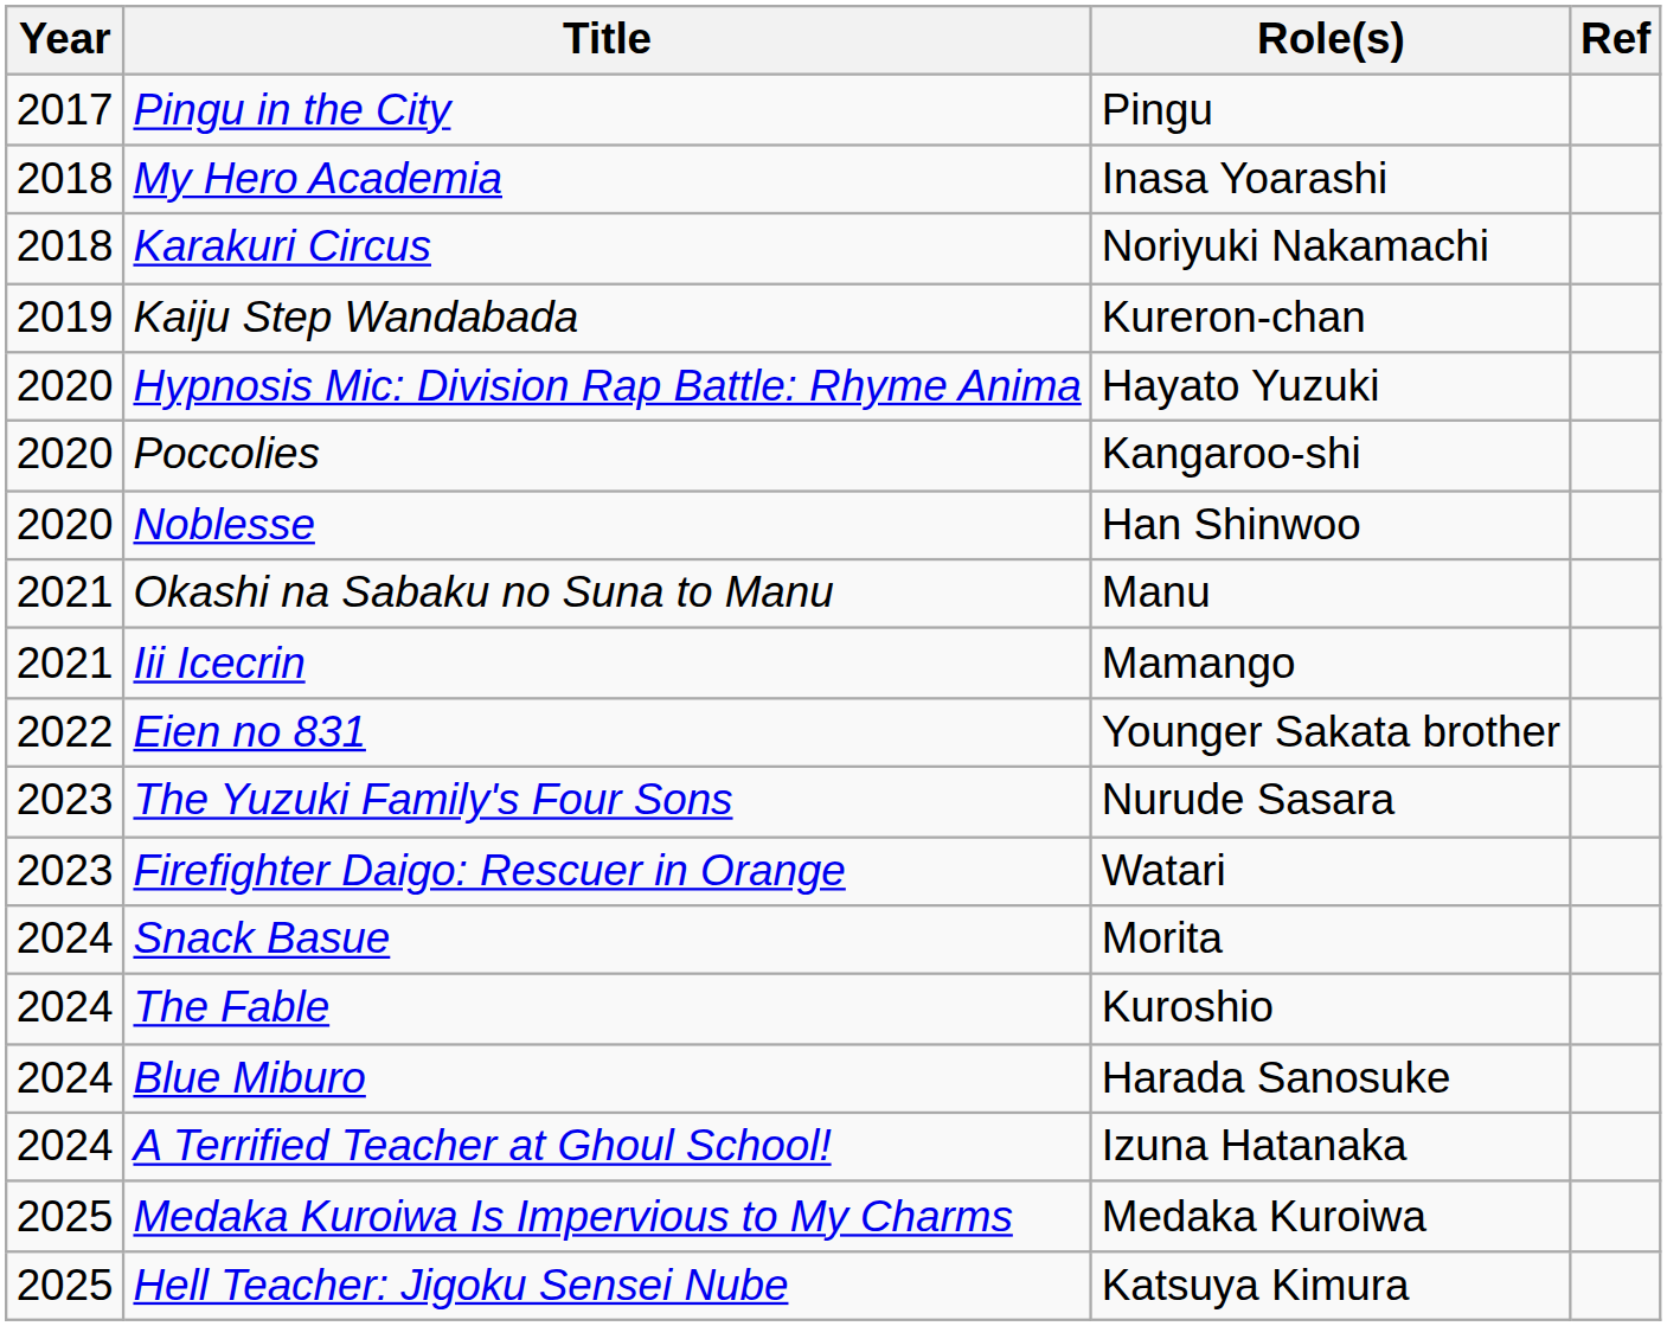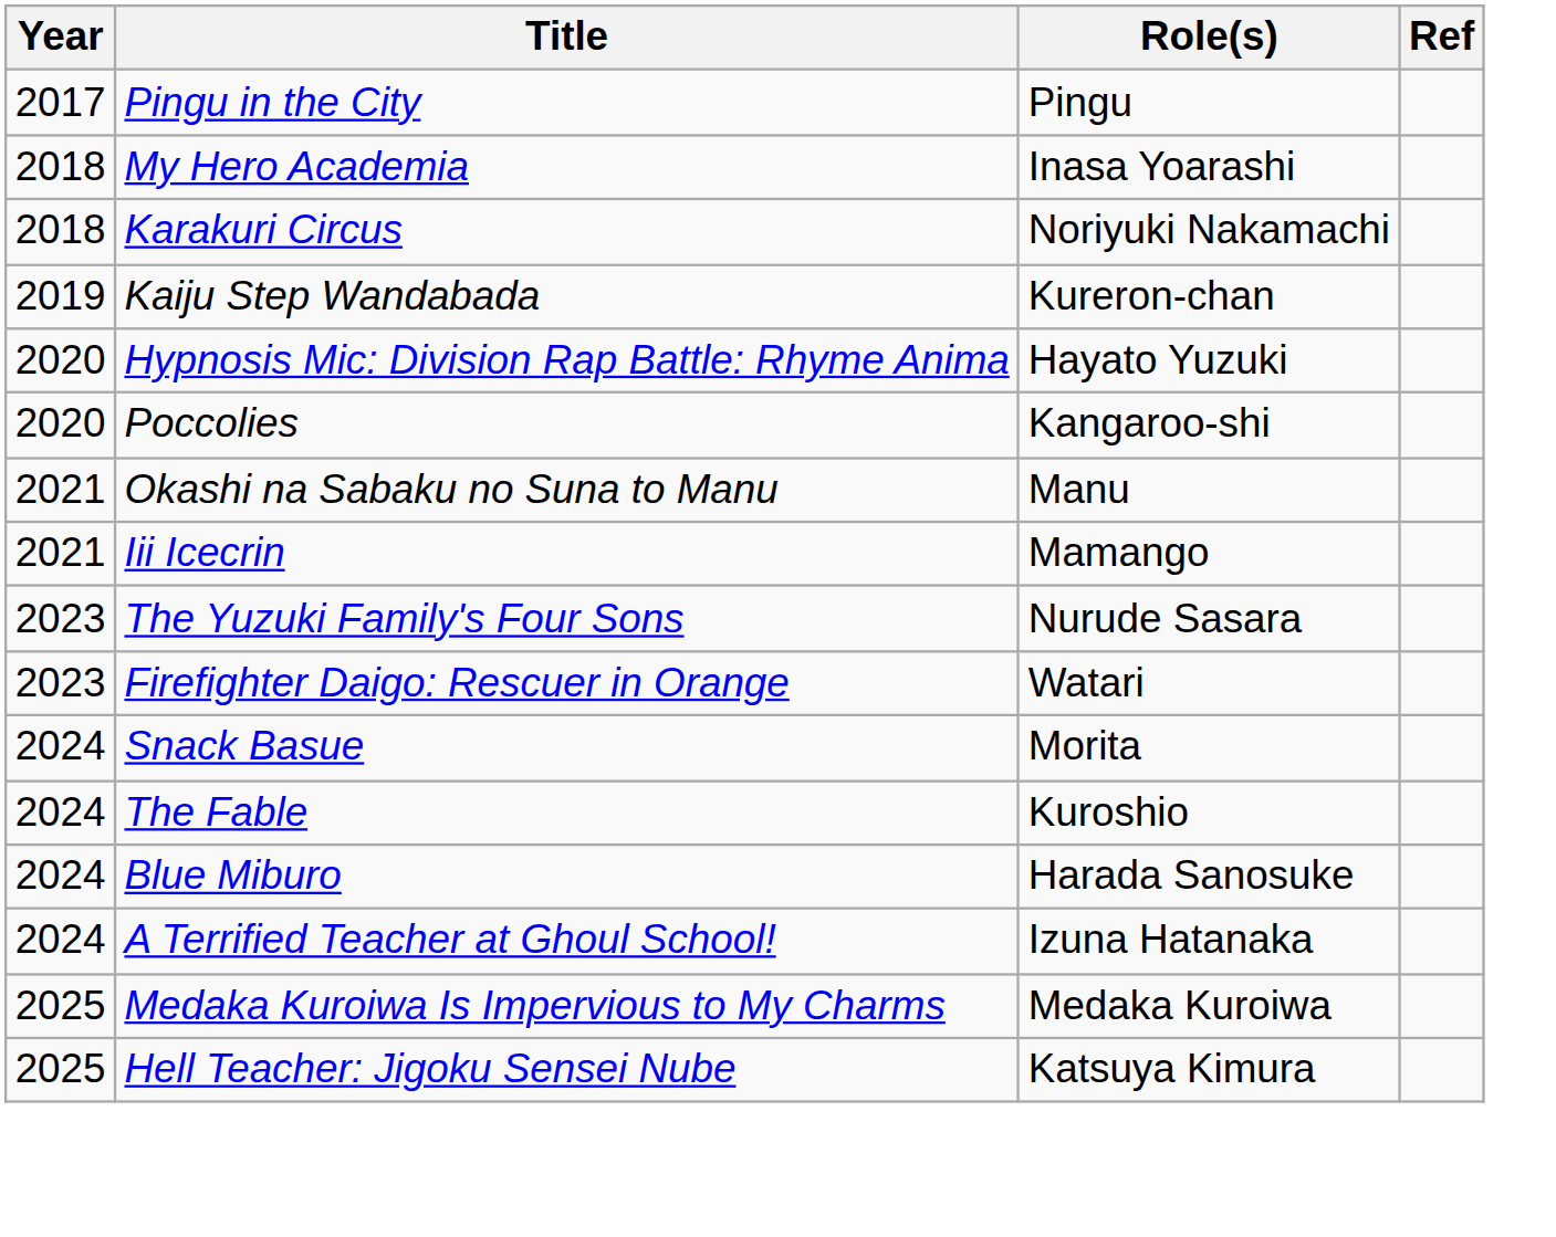- row: 2020 | Noblesse | Han Shinwoo
- row: 2022 | Eien no 831 | Younger Sakata brother
